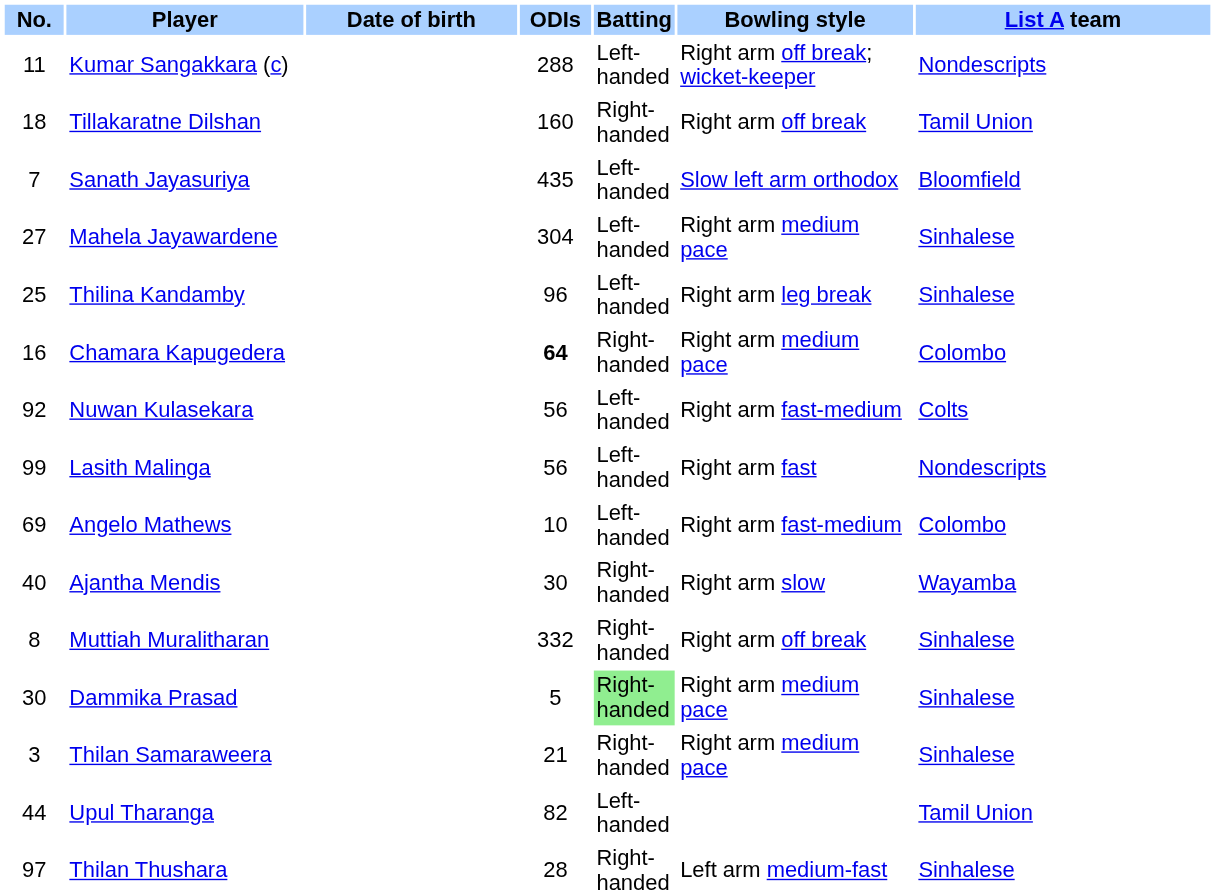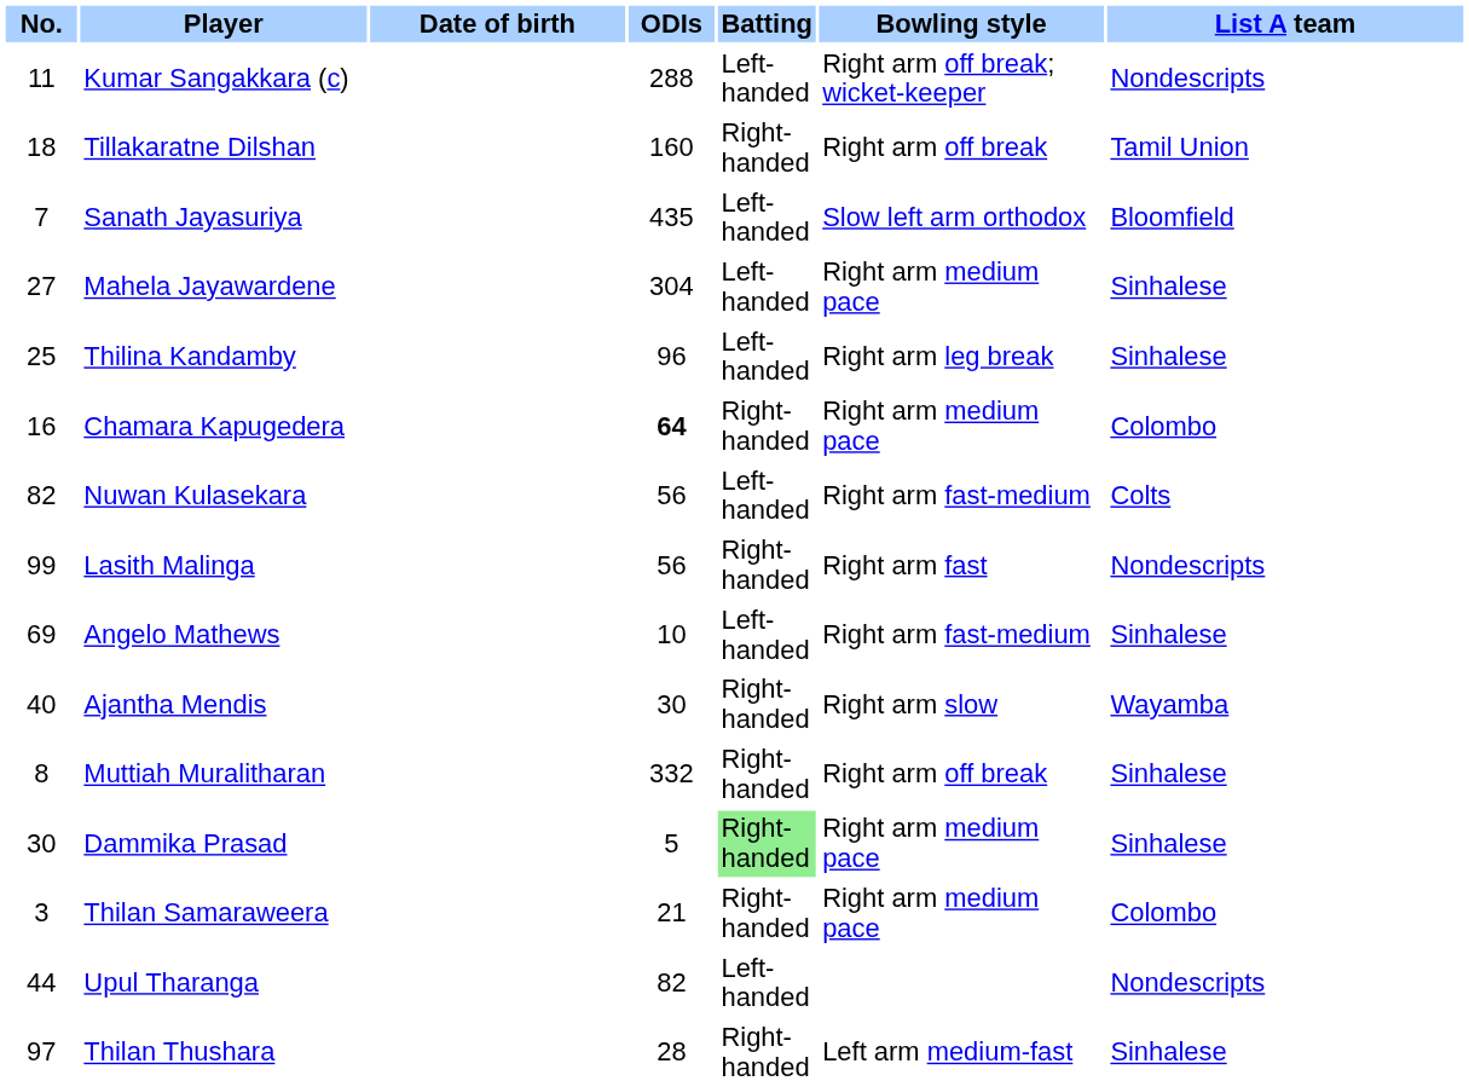Nuwan Kulasekara | No.: 92 -> 82
Lasith Malinga | Batting: Left-handed -> Right-handed
Angelo Mathews | List A team: Colombo -> Sinhalese
Thilan Samaraweera | List A team: Sinhalese -> Colombo
Upul Tharanga | List A team: Tamil Union -> Nondescripts
